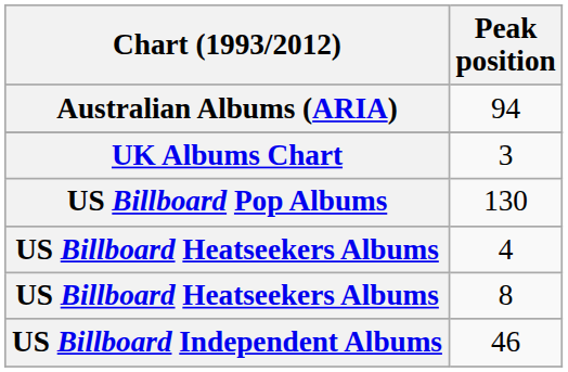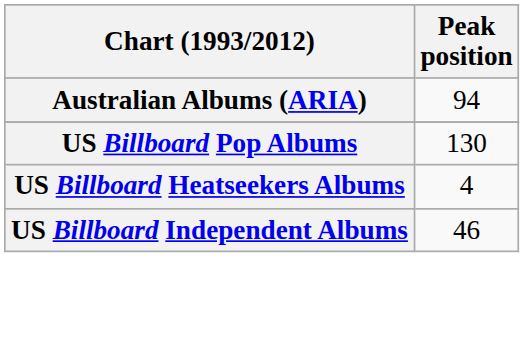- row: UK Albums Chart | 3
- row: US Billboard Heatseekers Albums | 8
